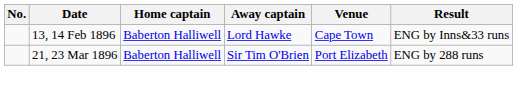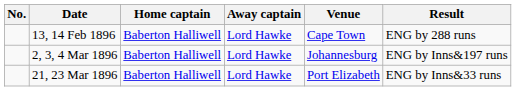13, 14 Feb 1896 | Result: ENG by Inns&33 runs -> ENG by 288 runs
+ row: 2, 3, 4 Mar 1896 | Baberton Halliwell | Lord Hawke | Johannesburg | ENG by Inns&197 runs
21, 23 Mar 1896 | Away captain: Sir Tim O'Brien -> Lord Hawke
21, 23 Mar 1896 | Result: ENG by 288 runs -> ENG by Inns&33 runs
